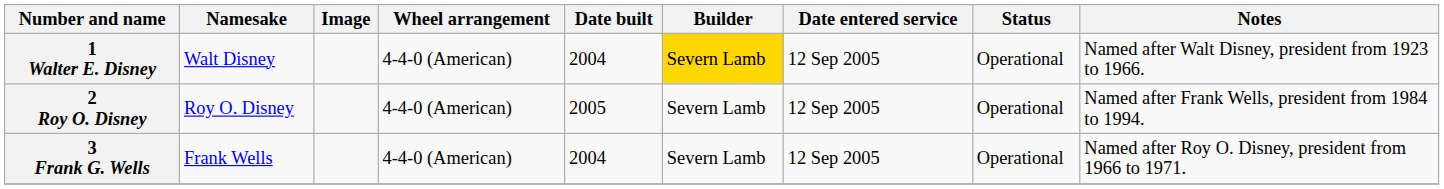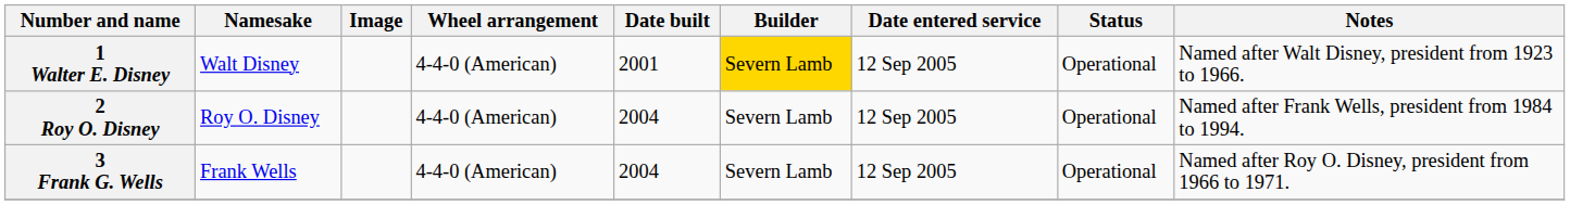1 Walter E. Disney | Date built: 2004 -> 2001
2 Roy O. Disney | Date built: 2005 -> 2004
